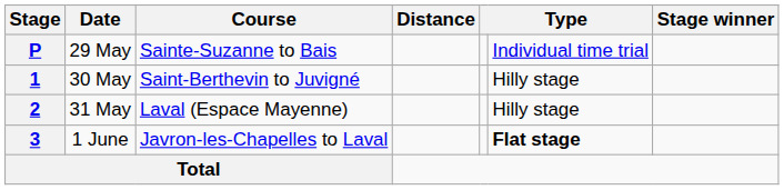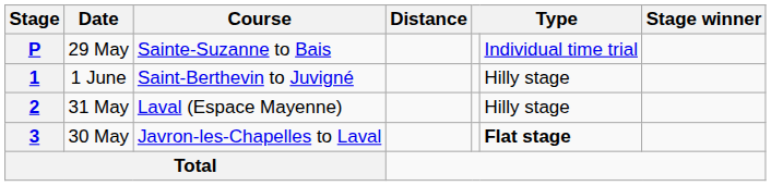1 | Date: 30 May -> 1 June
3 | Date: 1 June -> 30 May
